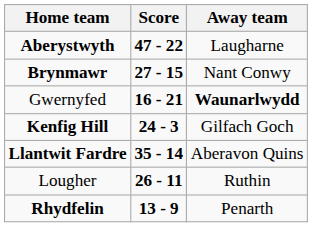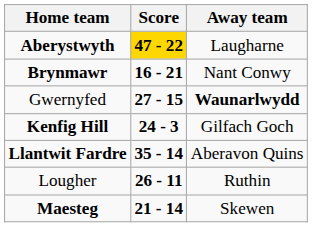Aberystwyth | Score: no background -> gold background
Brynmawr | Score: 27 - 15 -> 16 - 21
Gwernyfed | Score: 16 - 21 -> 27 - 15
+ row: Maesteg | 21 - 14 | Skewen
- row: Rhydfelin | 13 - 9 | Penarth
